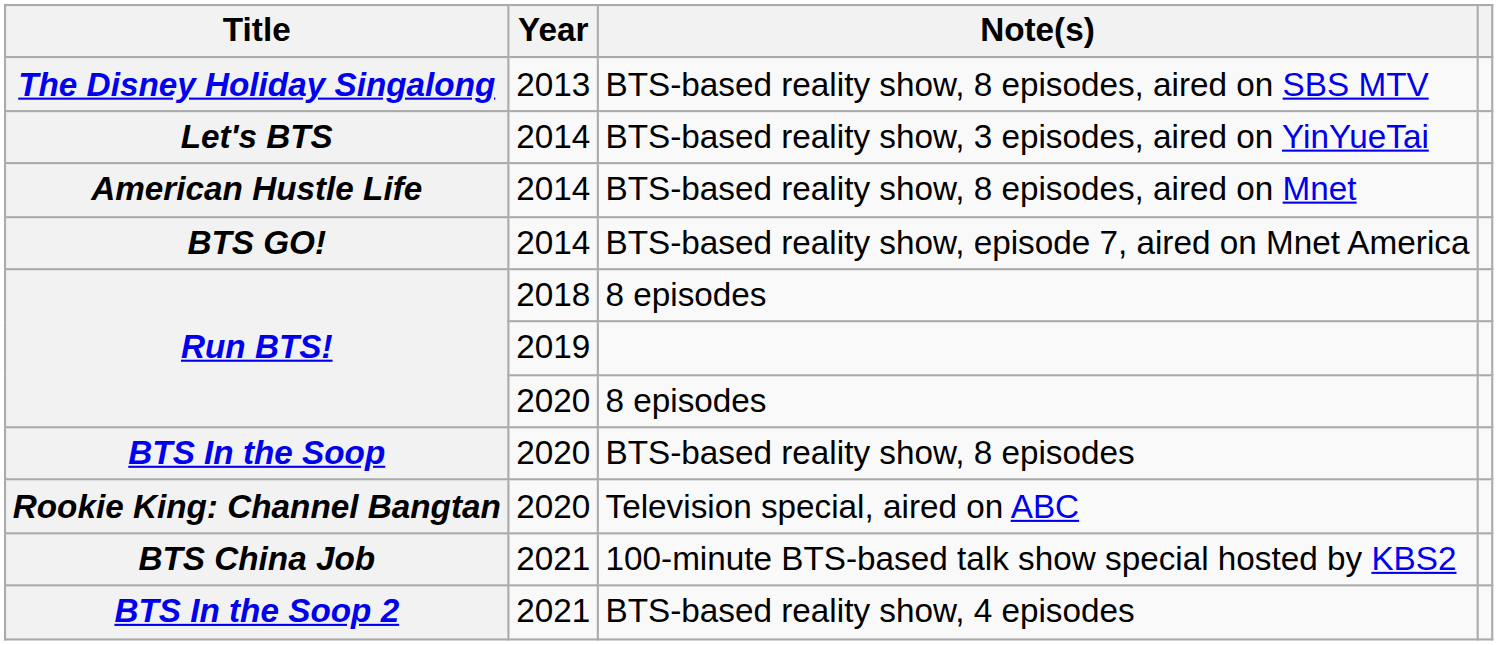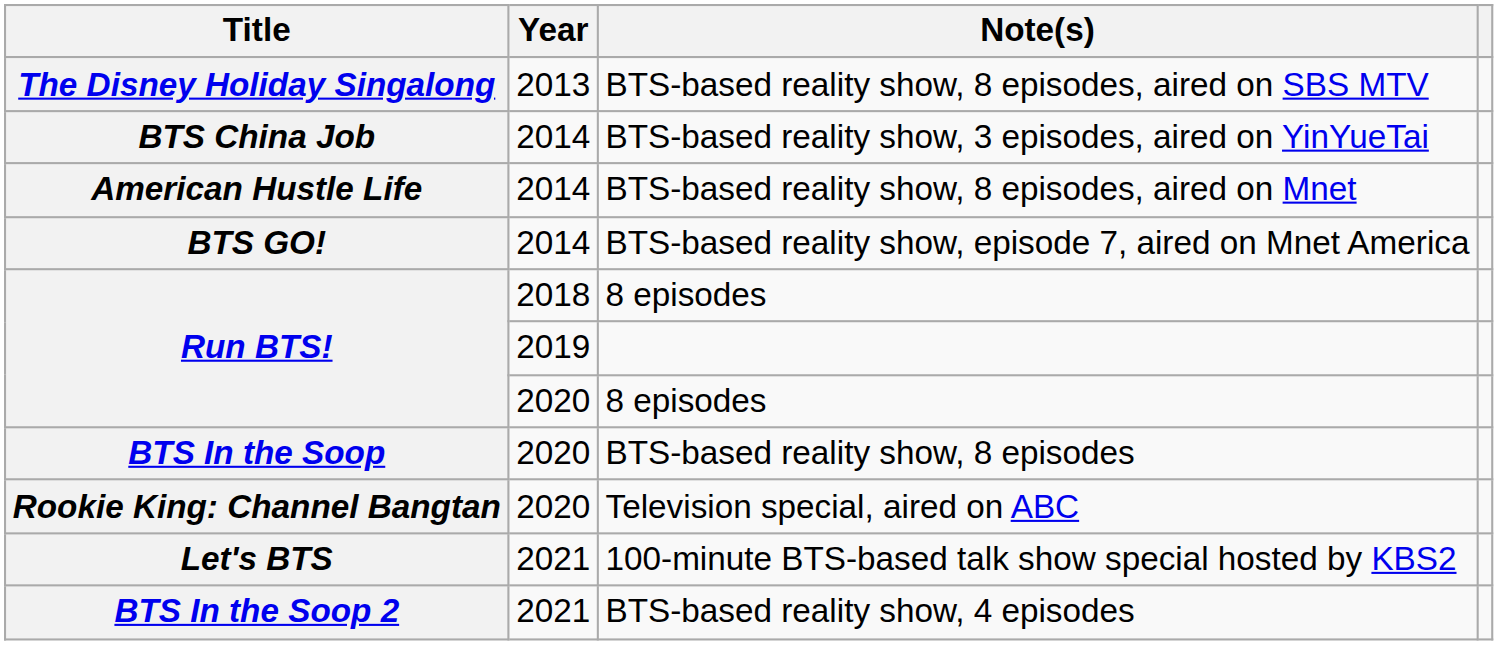BTS-based reality show, 3 episodes, aired on YinYueTai | Title: Let's BTS -> BTS China Job
100-minute BTS-based talk show special hosted by KBS2 | Title: BTS China Job -> Let's BTS
